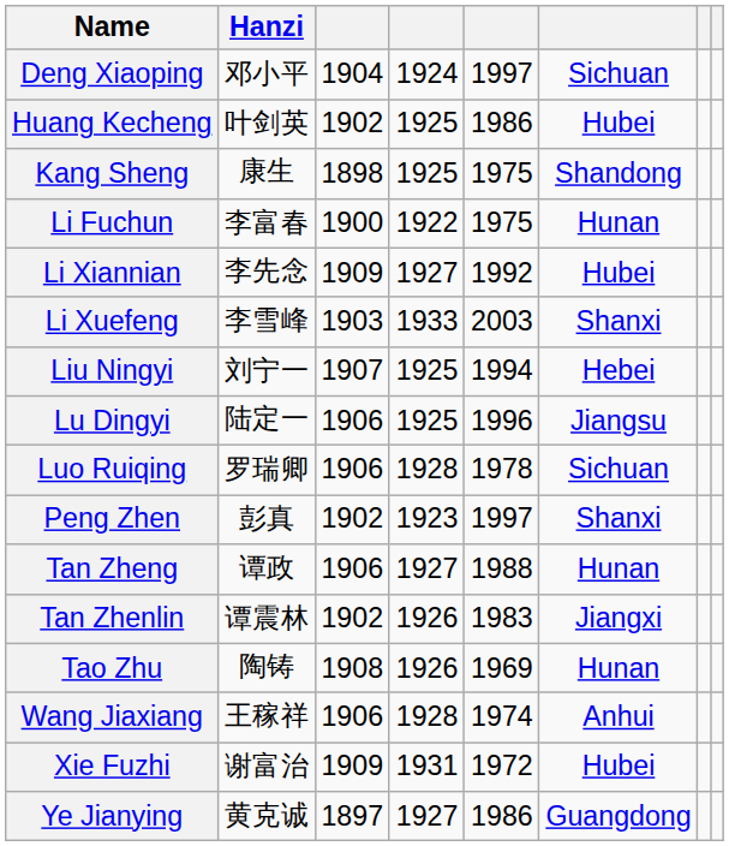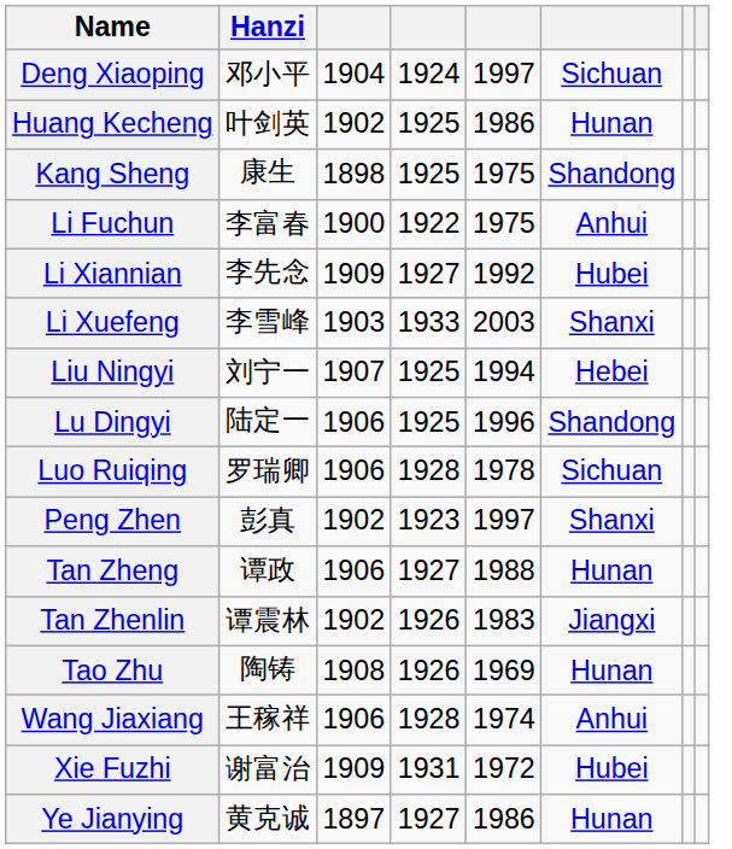Huang Kecheng | column 6: Hubei -> Hunan
Li Fuchun | column 6: Hunan -> Anhui
Lu Dingyi | column 6: Jiangsu -> Shandong
Ye Jianying | column 6: Guangdong -> Hunan
